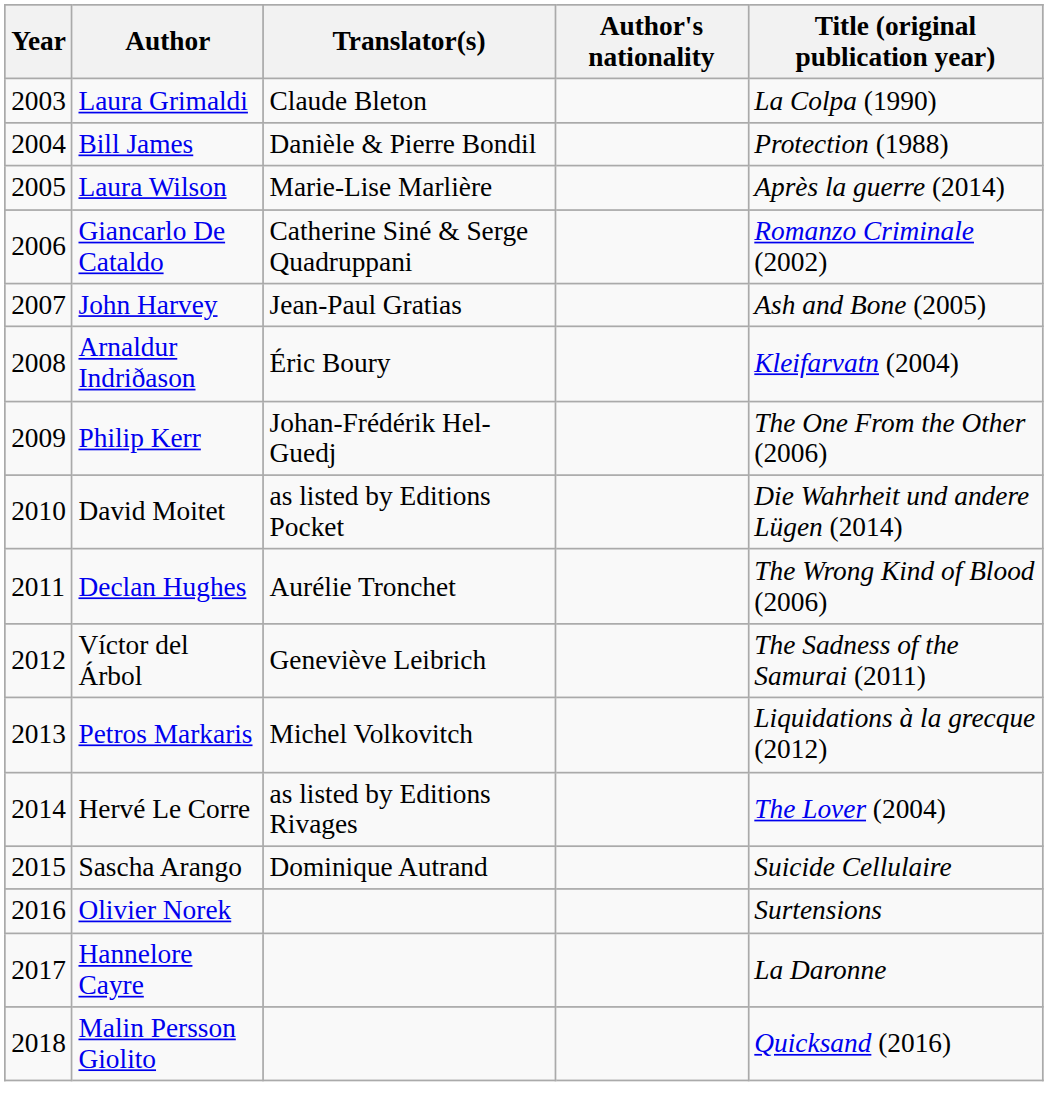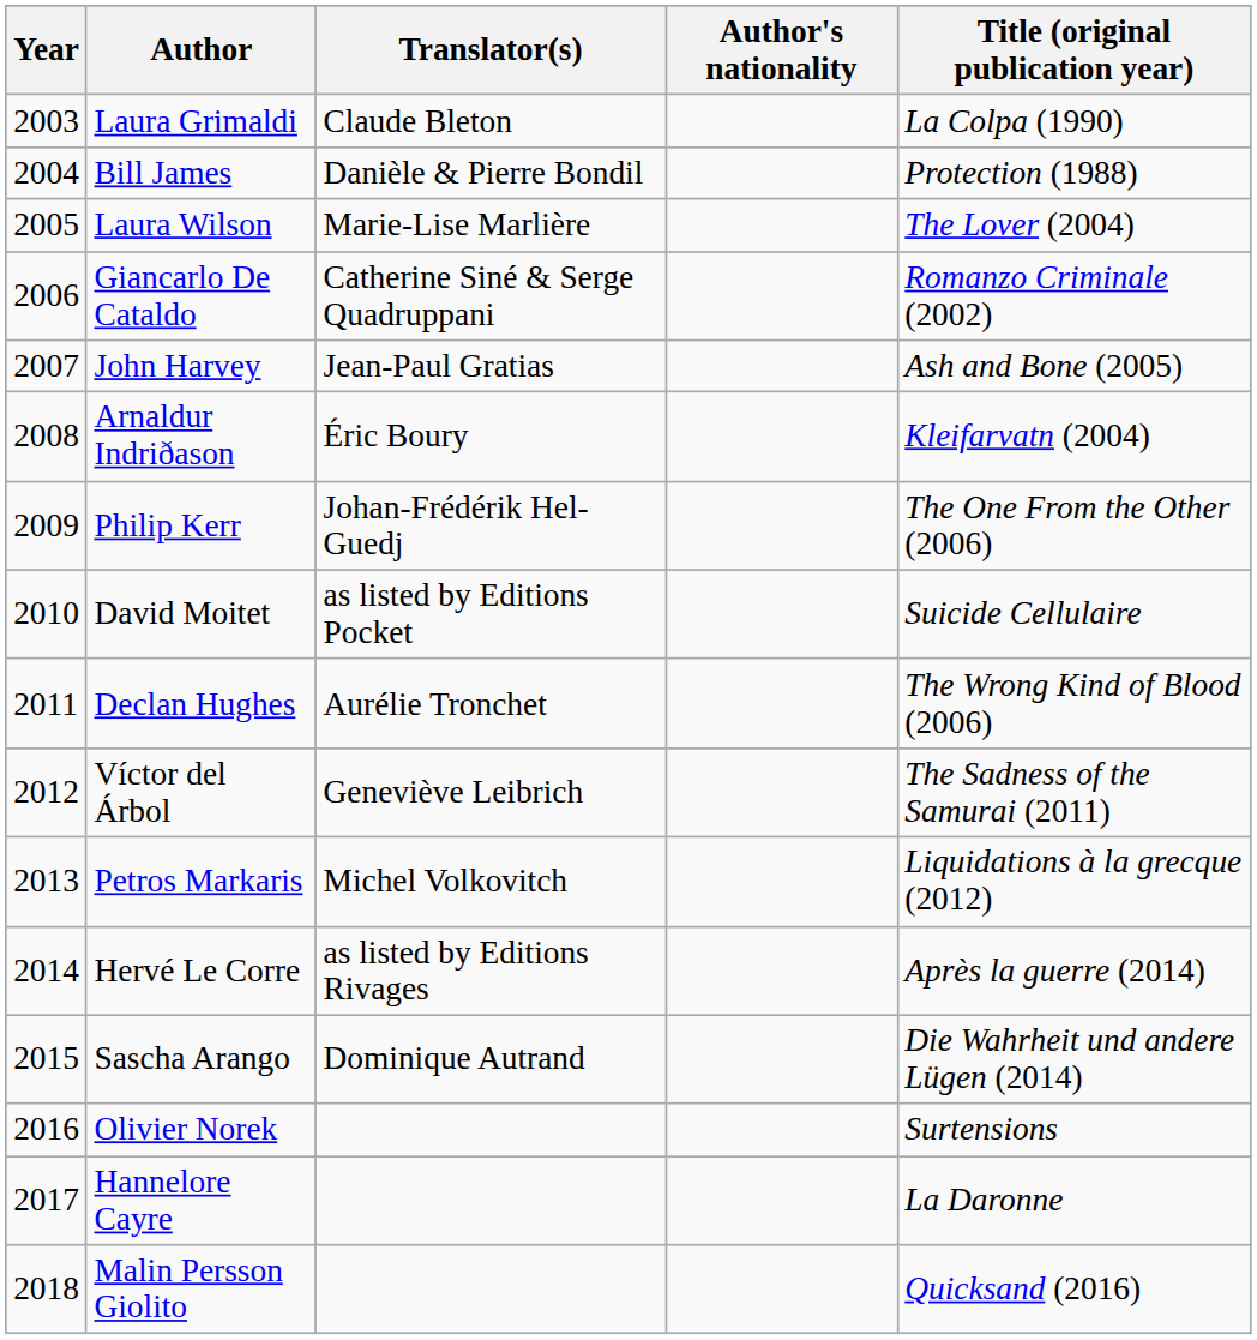Laura Wilson | Title (original publication year): Après la guerre (2014) -> The Lover (2004)
David Moitet | Title (original publication year): Die Wahrheit und andere Lügen (2014) -> Suicide Cellulaire
Hervé Le Corre | Title (original publication year): The Lover (2004) -> Après la guerre (2014)
Sascha Arango | Title (original publication year): Suicide Cellulaire -> Die Wahrheit und andere Lügen (2014)
